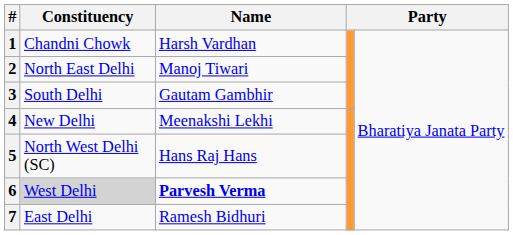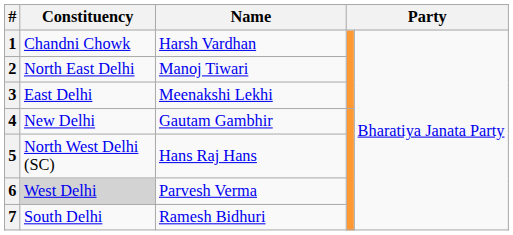3 | Constituency: South Delhi -> East Delhi
3 | Name: Gautam Gambhir -> Meenakshi Lekhi
4 | Name: Meenakshi Lekhi -> Gautam Gambhir
6 | Name: bold -> normal
7 | Constituency: East Delhi -> South Delhi
